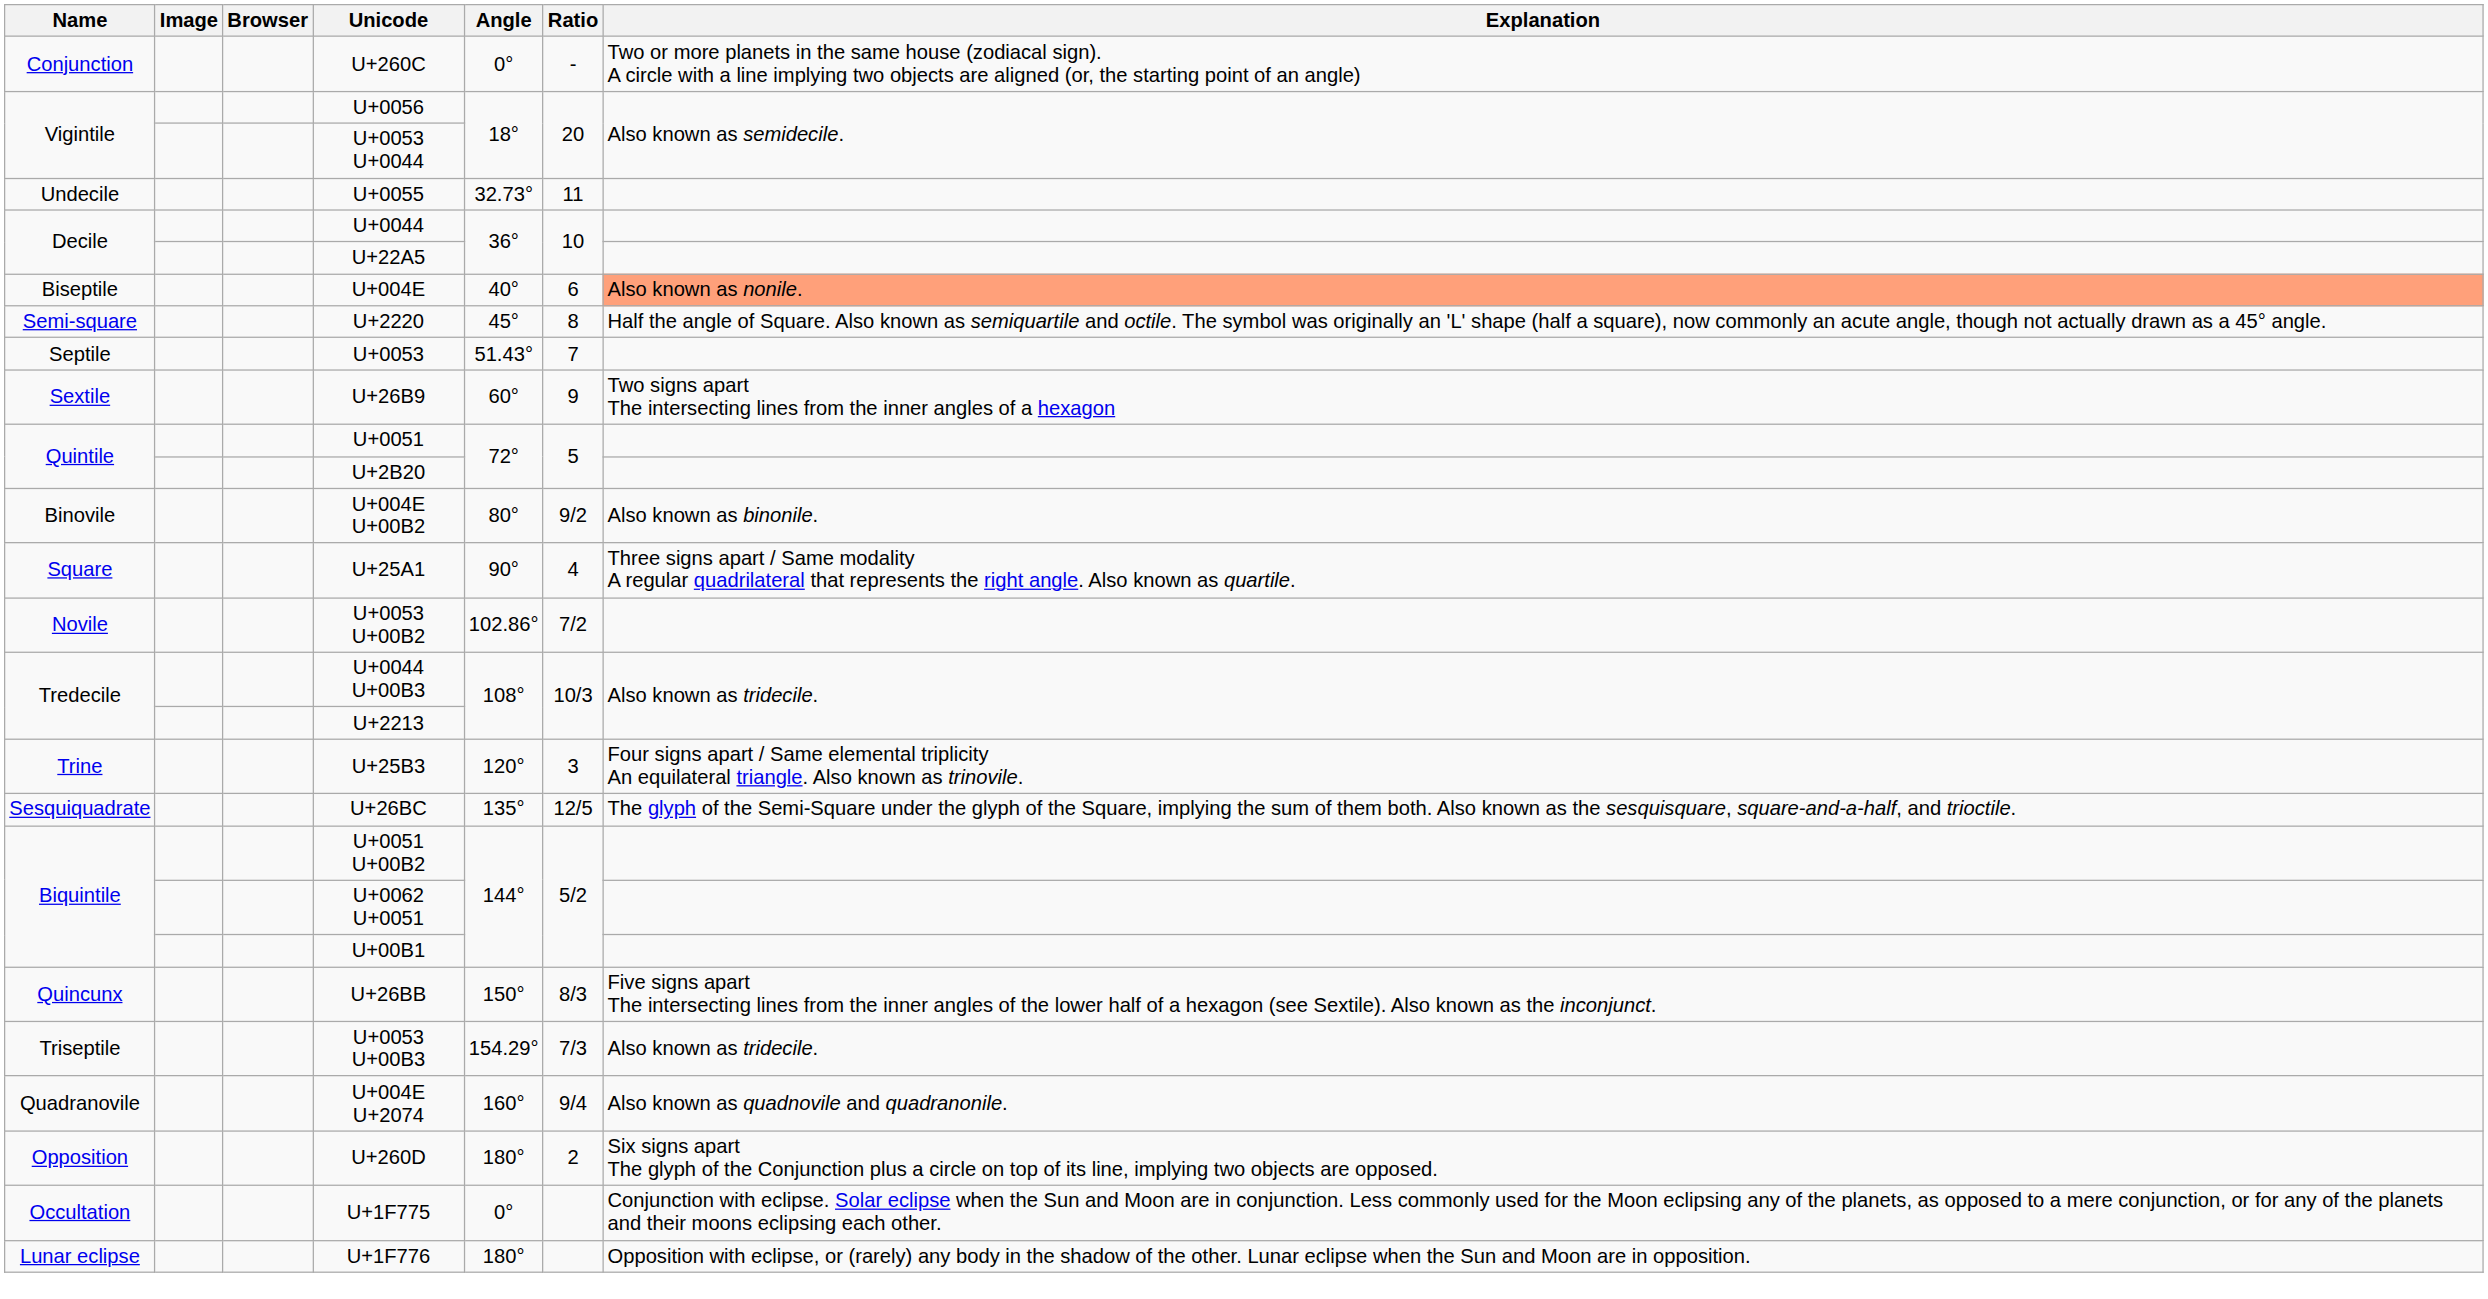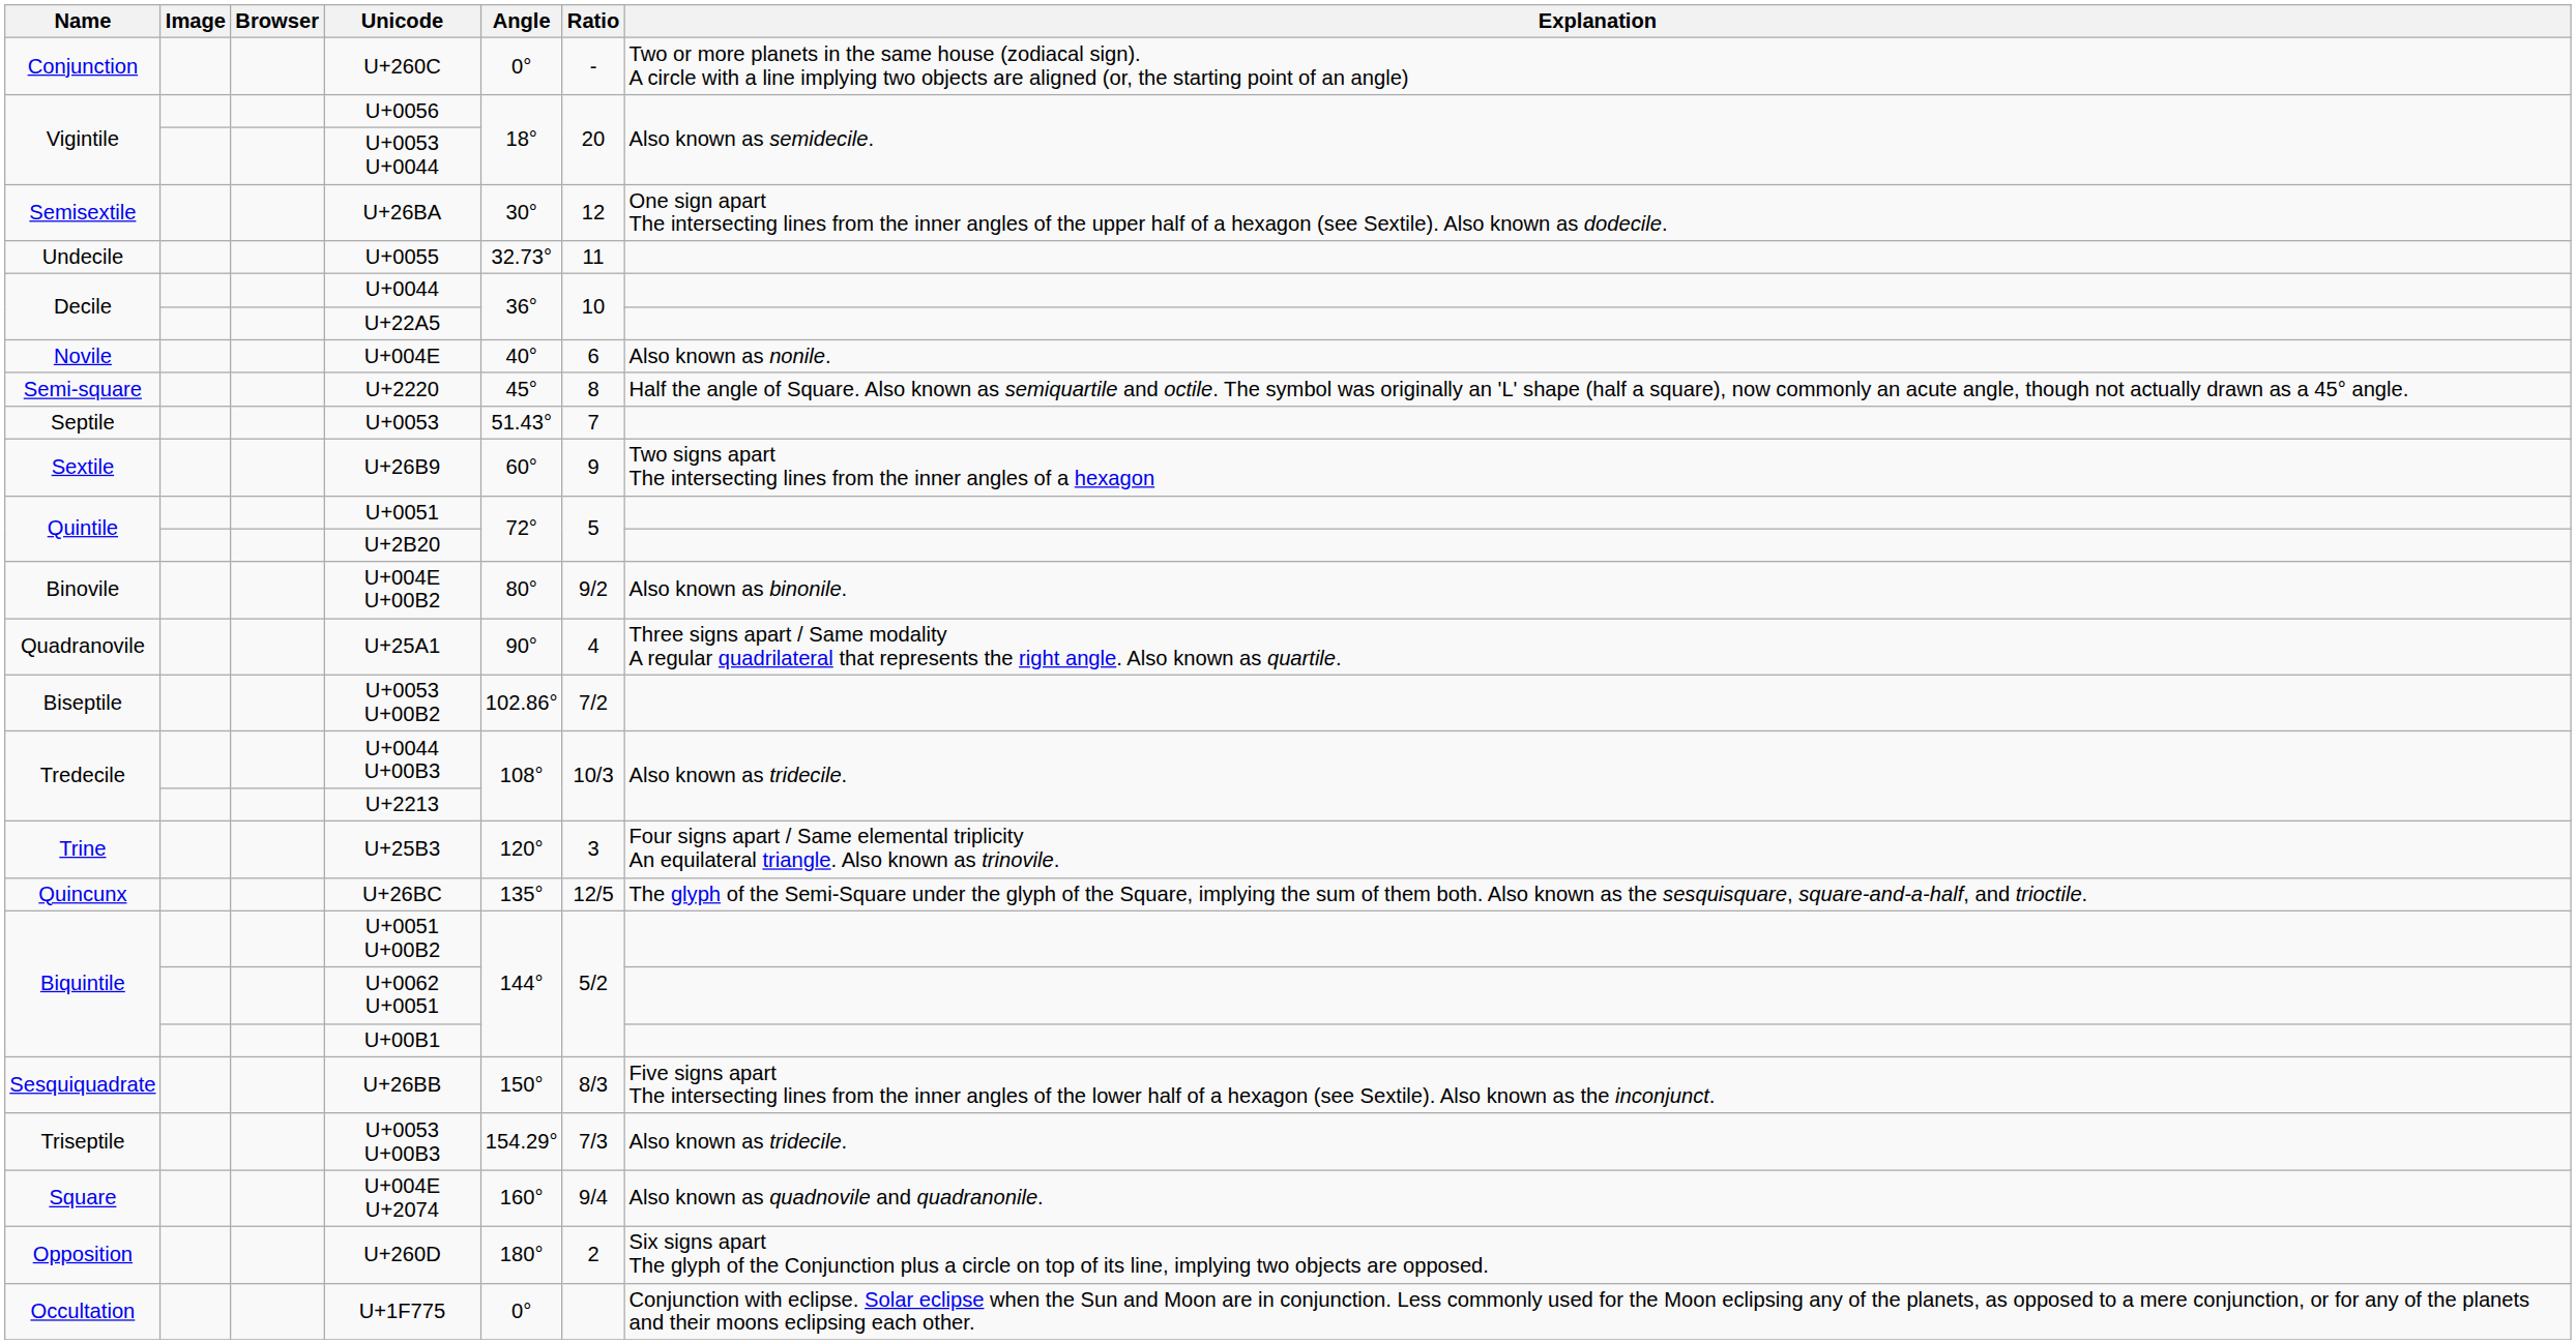+ row: Semisextile | U+26BA | 30° | 12 | One sign apart The intersecting lines from the inner angles of the upper half of a hexagon (see Sextile). Also known as dodecile.
U+004E | Name: Biseptile -> Novile
U+004E | Explanation: lightsalmon background -> no background
U+25A1 | Name: Square -> Quadranovile
U+0053 U+00B2 | Name: Novile -> Biseptile
U+26BC | Name: Sesquiquadrate -> Quincunx
U+26BB | Name: Quincunx -> Sesquiquadrate
U+004E U+2074 | Name: Quadranovile -> Square
- row: Lunar eclipse | U+1F776 | 180° | Opposition with eclipse, or (rarely) any body in the shadow of the other. Lunar eclipse when the Sun and Moon are in opposition.
